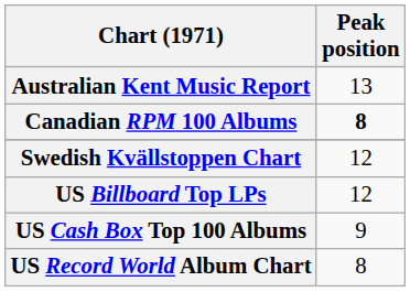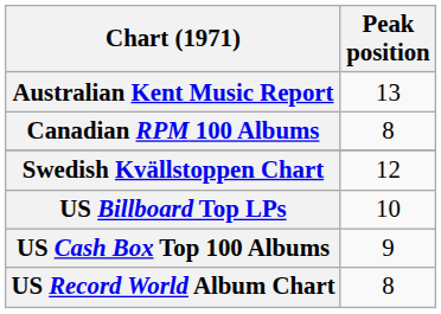Canadian RPM 100 Albums | Peak position: bold -> normal
US Billboard Top LPs | Peak position: 12 -> 10
